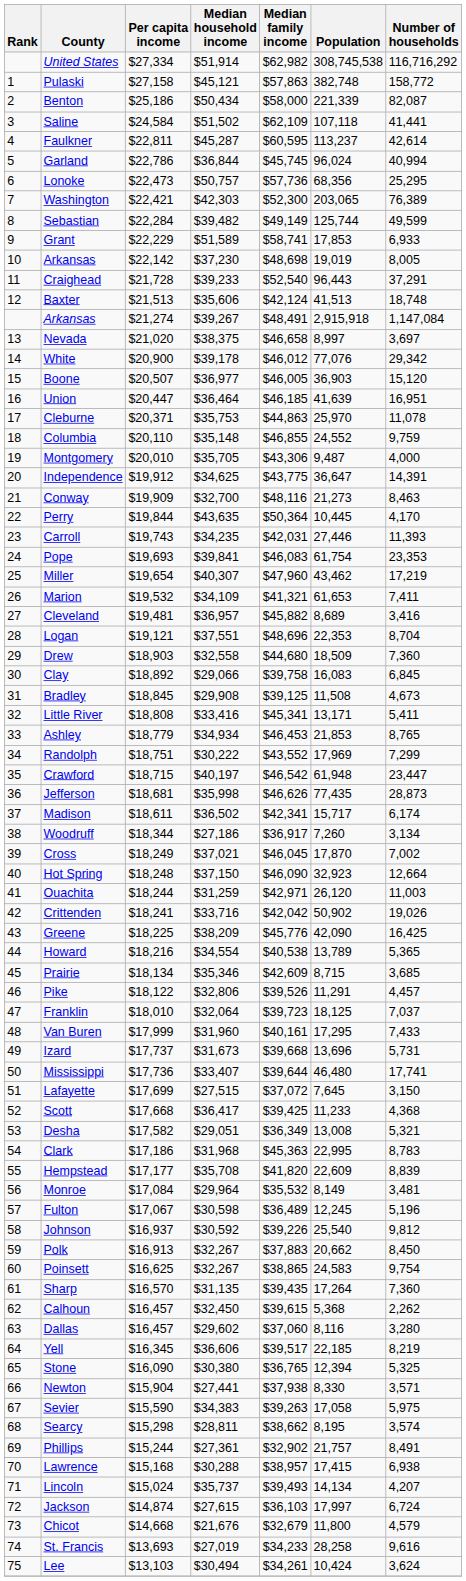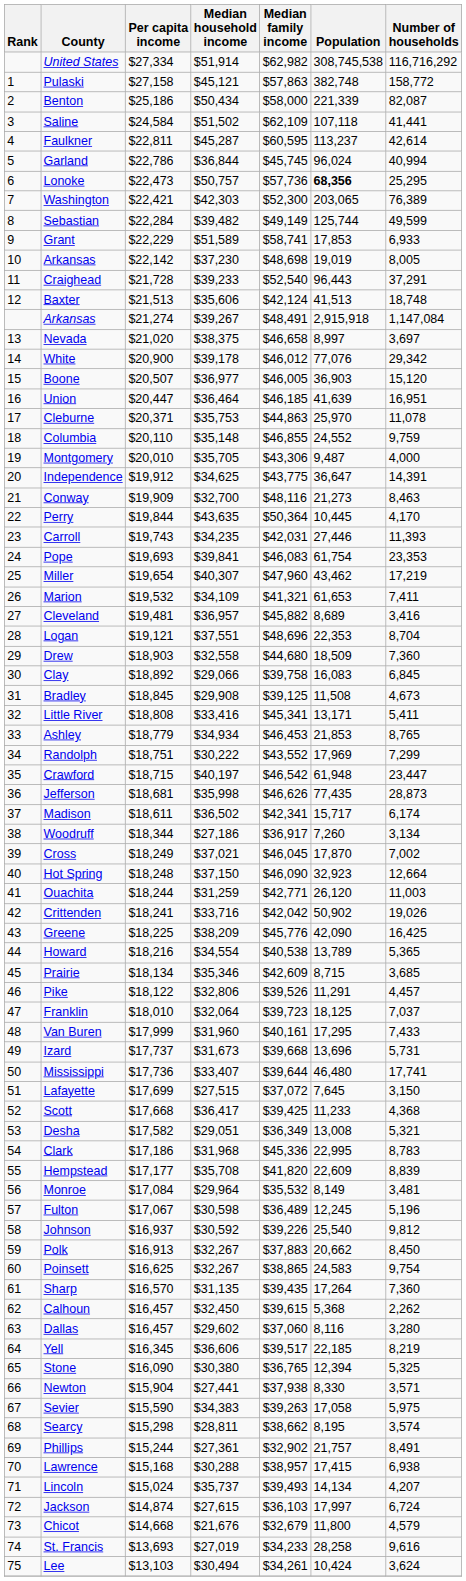Lonoke | Population: normal -> bold
Ouachita | Median family income: $42,971 -> $42,771
Clark | Median family income: $45,363 -> $45,336
